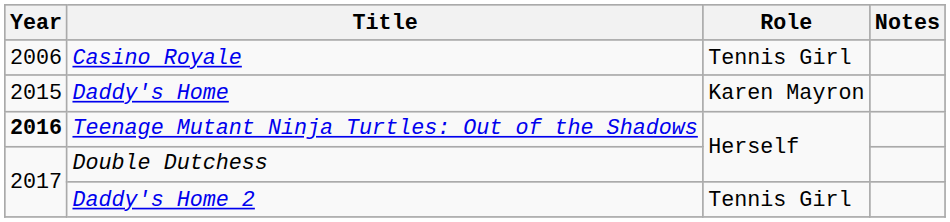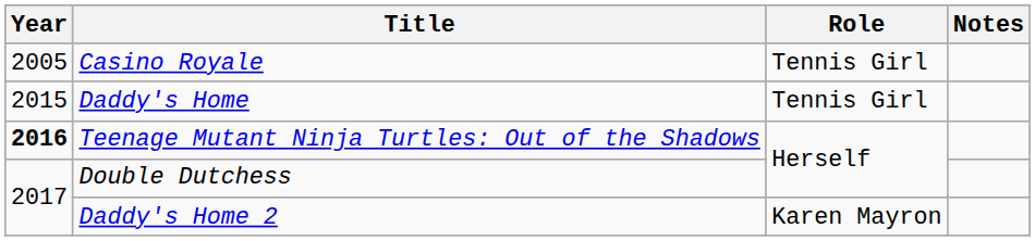Casino Royale | Year: 2006 -> 2005
Daddy's Home | Role: Karen Mayron -> Tennis Girl
Daddy's Home 2 | Role: Tennis Girl -> Karen Mayron
